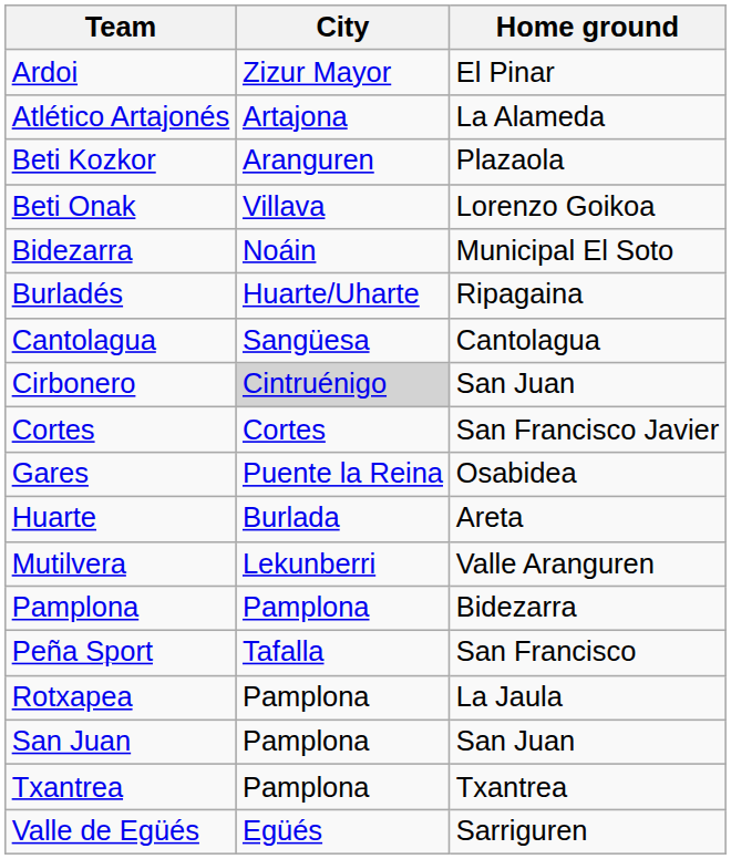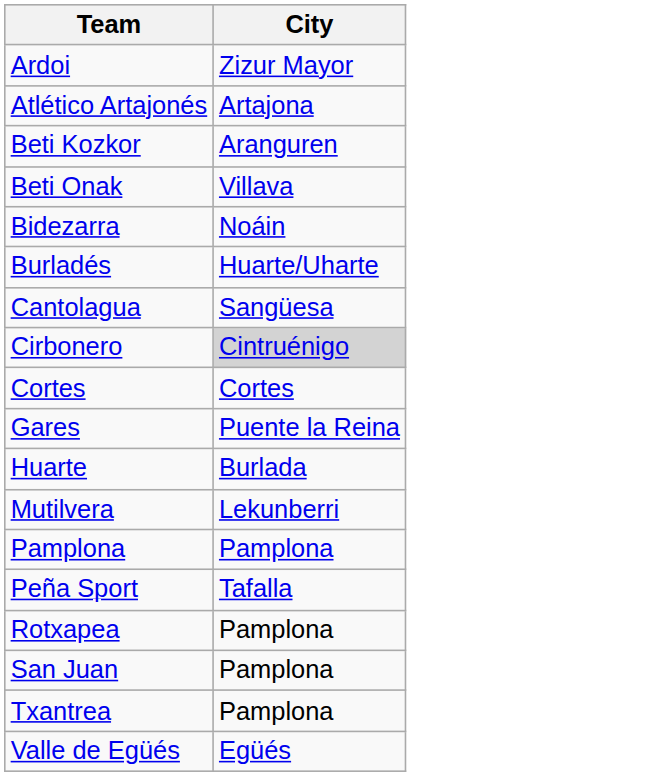- column: Home ground | El Pinar | La Alameda | Plazaola | Lorenzo Goikoa | Municipal El Soto | Ripagaina | Cantolagua | San Juan | San Francisco Javier | Osabidea | Areta | Valle Aranguren | Bidezarra | San Francisco | La Jaula | San Juan | Txantrea | Sarriguren
